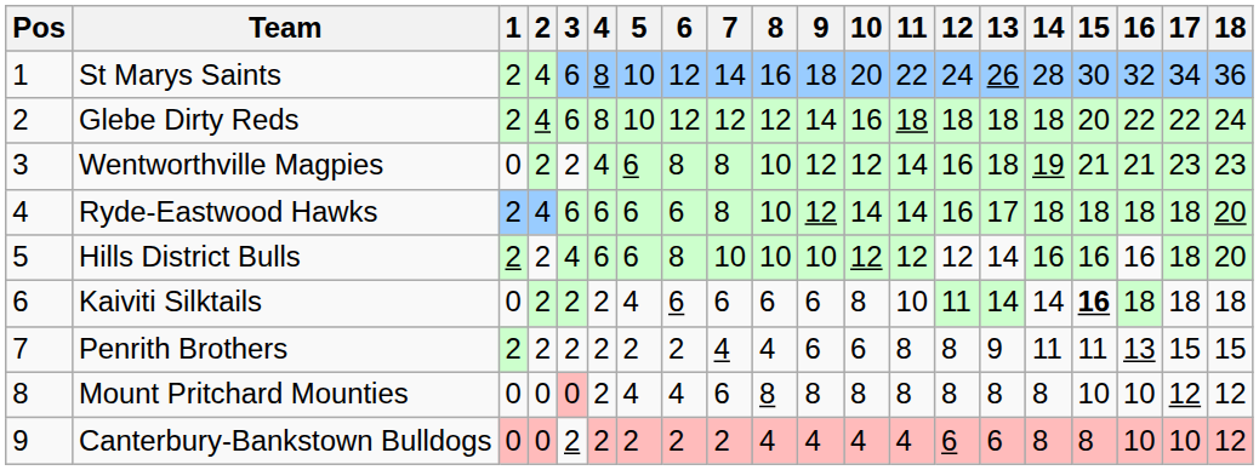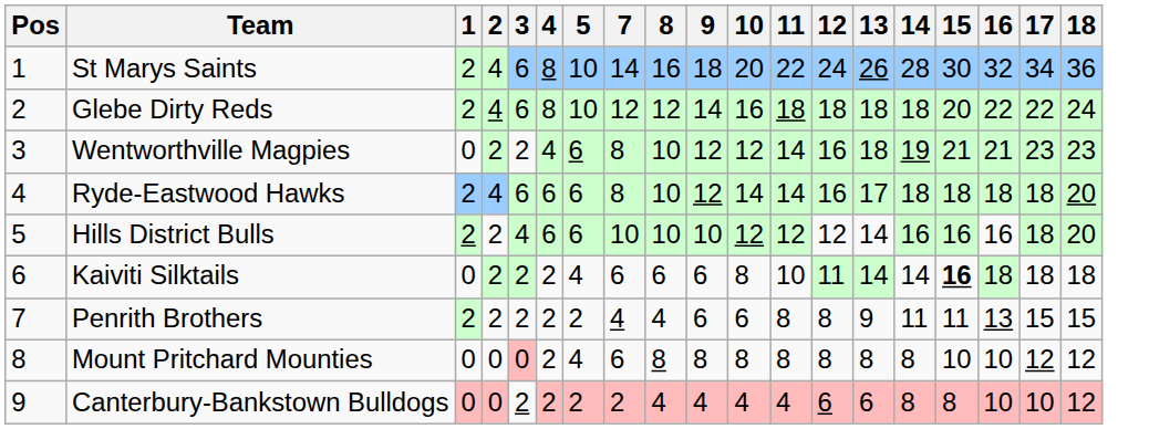- column: 6 | 12 | 12 | 8 | 6 | 8 | 6 | 2 | 4 | 2
